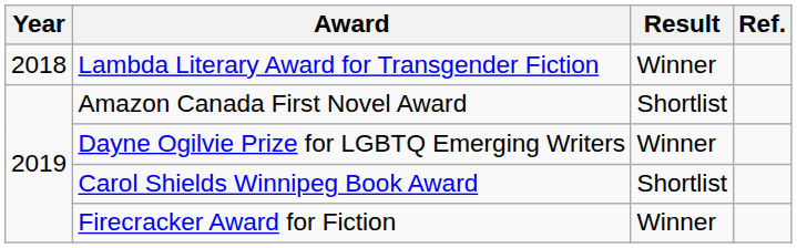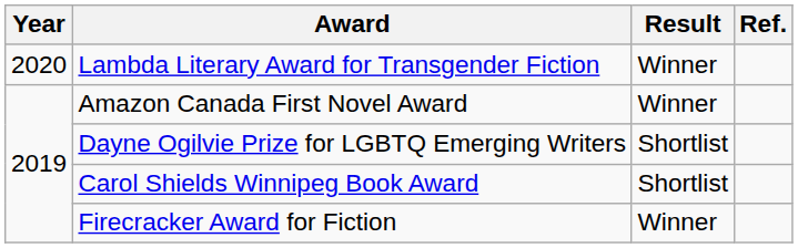Lambda Literary Award for Transgender Fiction | Year: 2018 -> 2020
Amazon Canada First Novel Award | Result: Shortlist -> Winner
Dayne Ogilvie Prize for LGBTQ Emerging Writers | Result: Winner -> Shortlist
